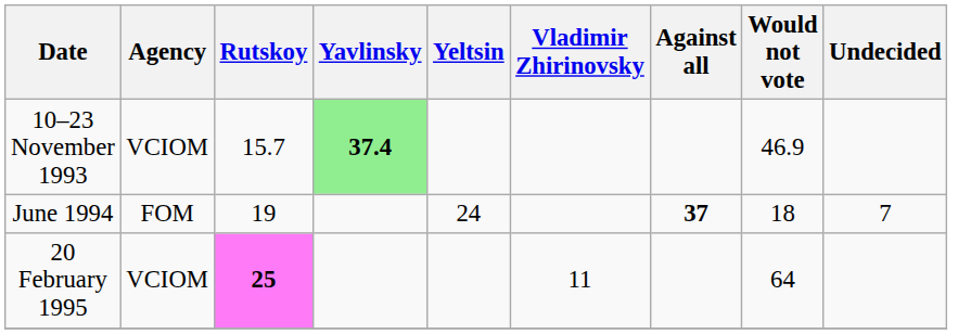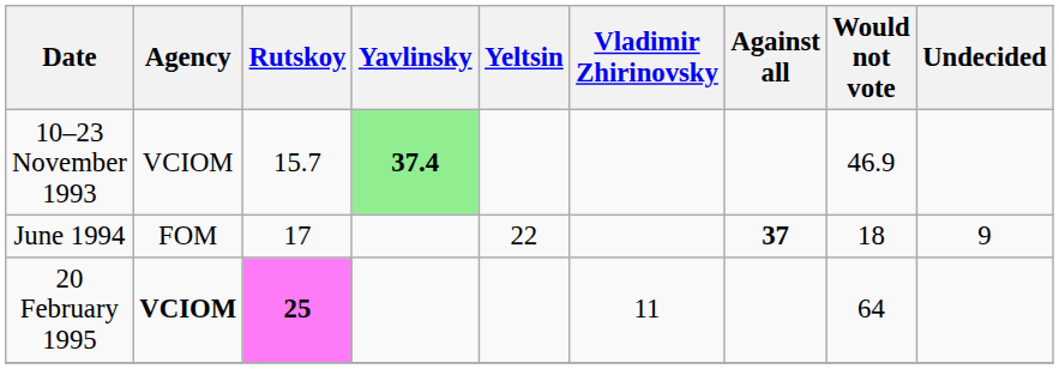June 1994 | Rutskoy: 19 -> 17
June 1994 | Yeltsin: 24 -> 22
June 1994 | Undecided: 7 -> 9
20 February 1995 | Agency: normal -> bold
